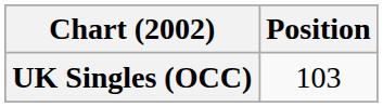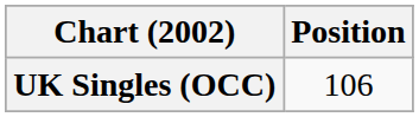UK Singles (OCC) | Position: 103 -> 106
